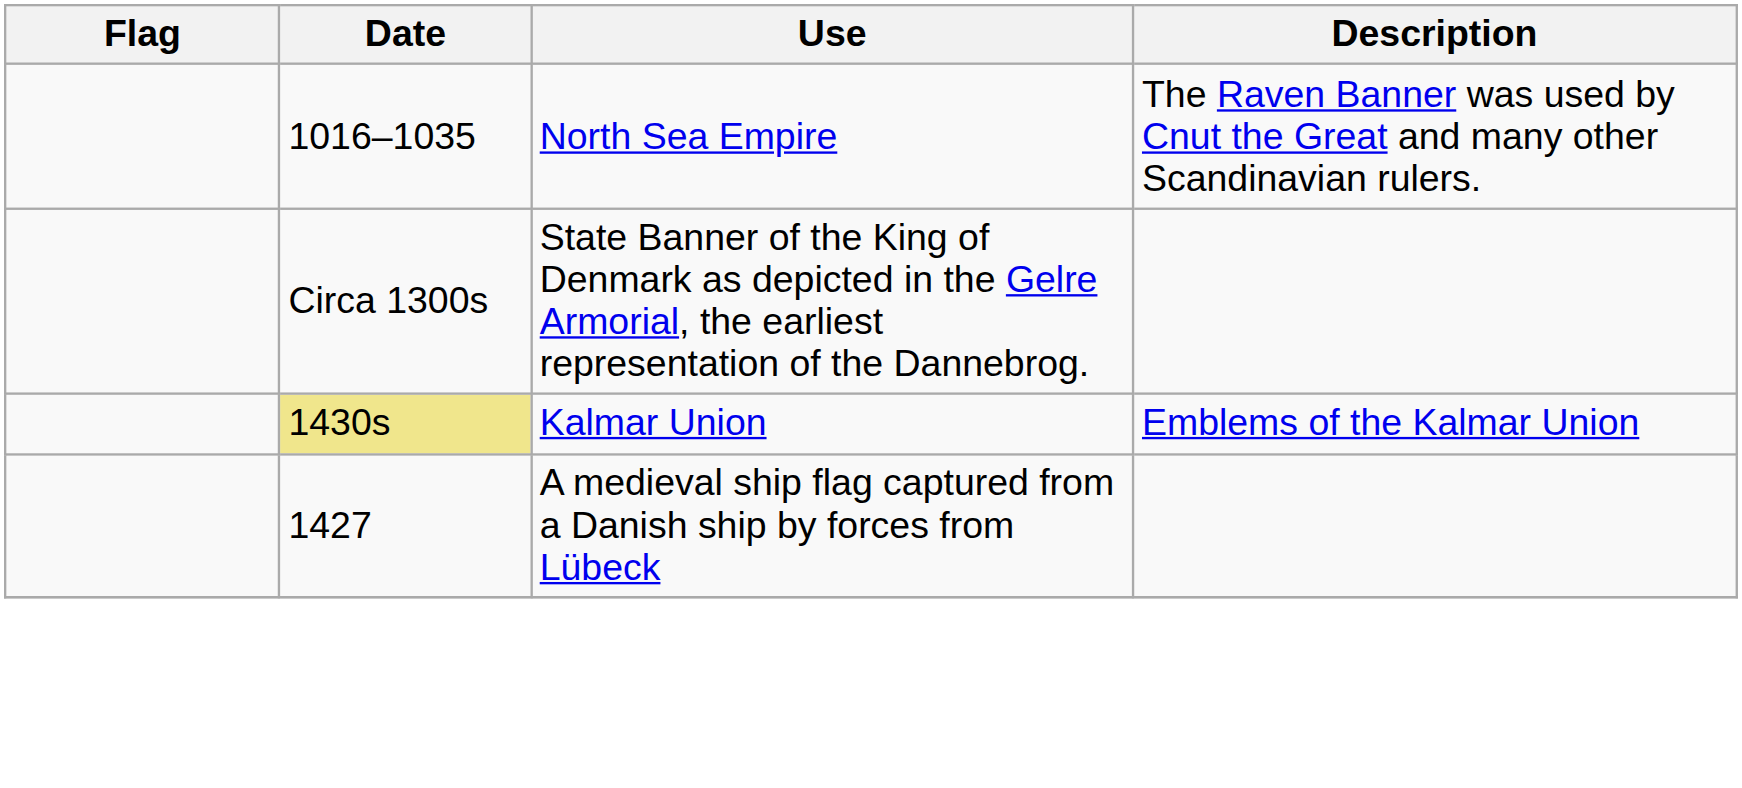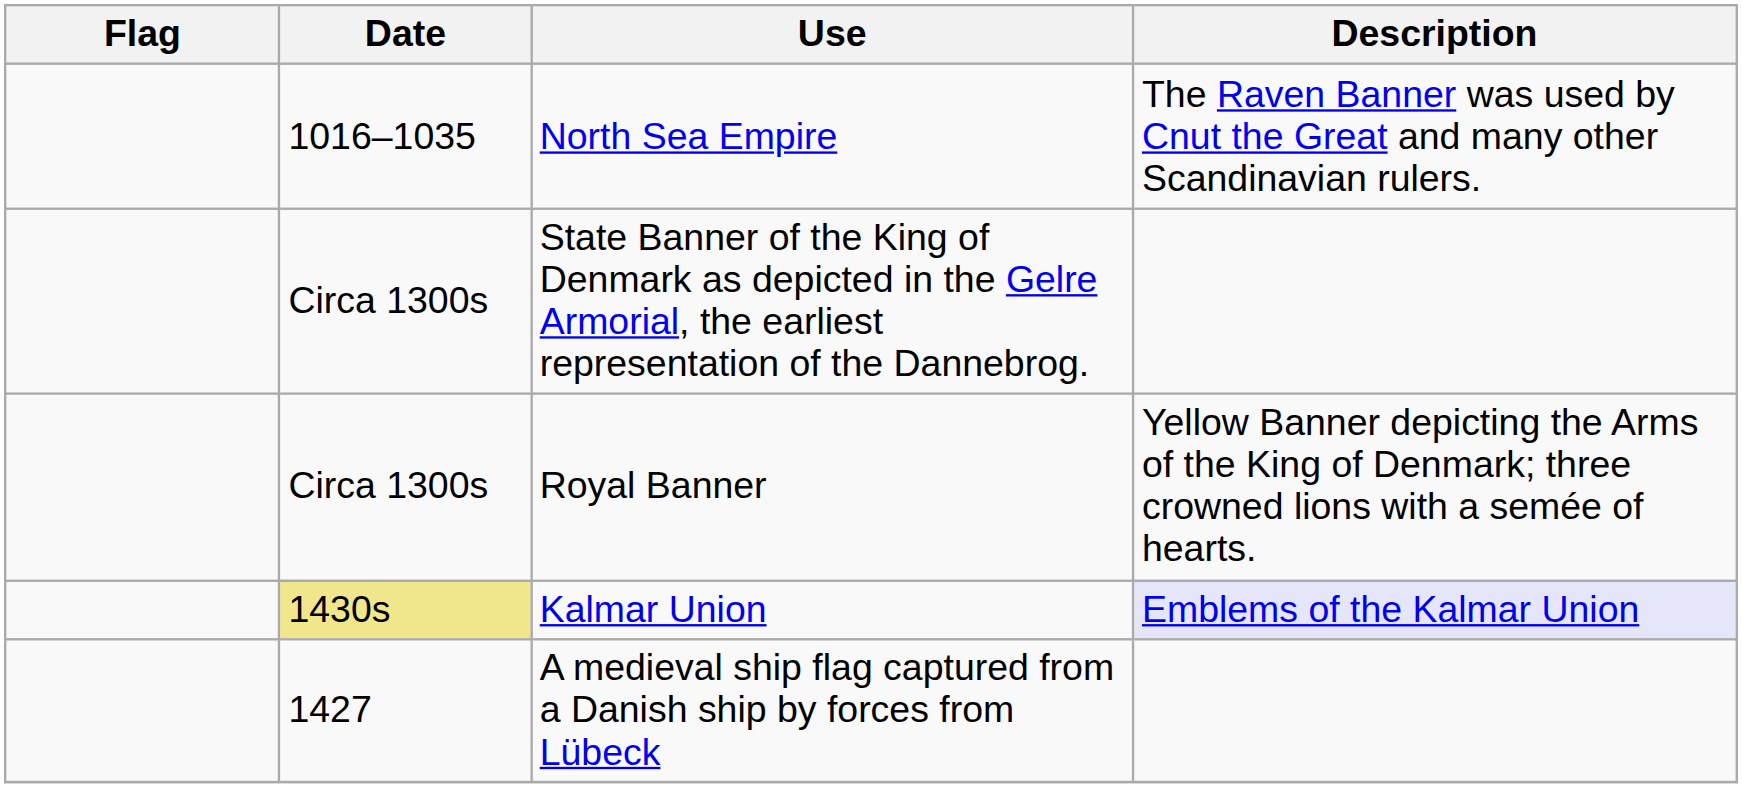+ row: Circa 1300s | Royal Banner | Yellow Banner depicting the Arms of the King of Denmark; three crowned lions with a semée of hearts.
Kalmar Union | Description: no background -> lavender background
